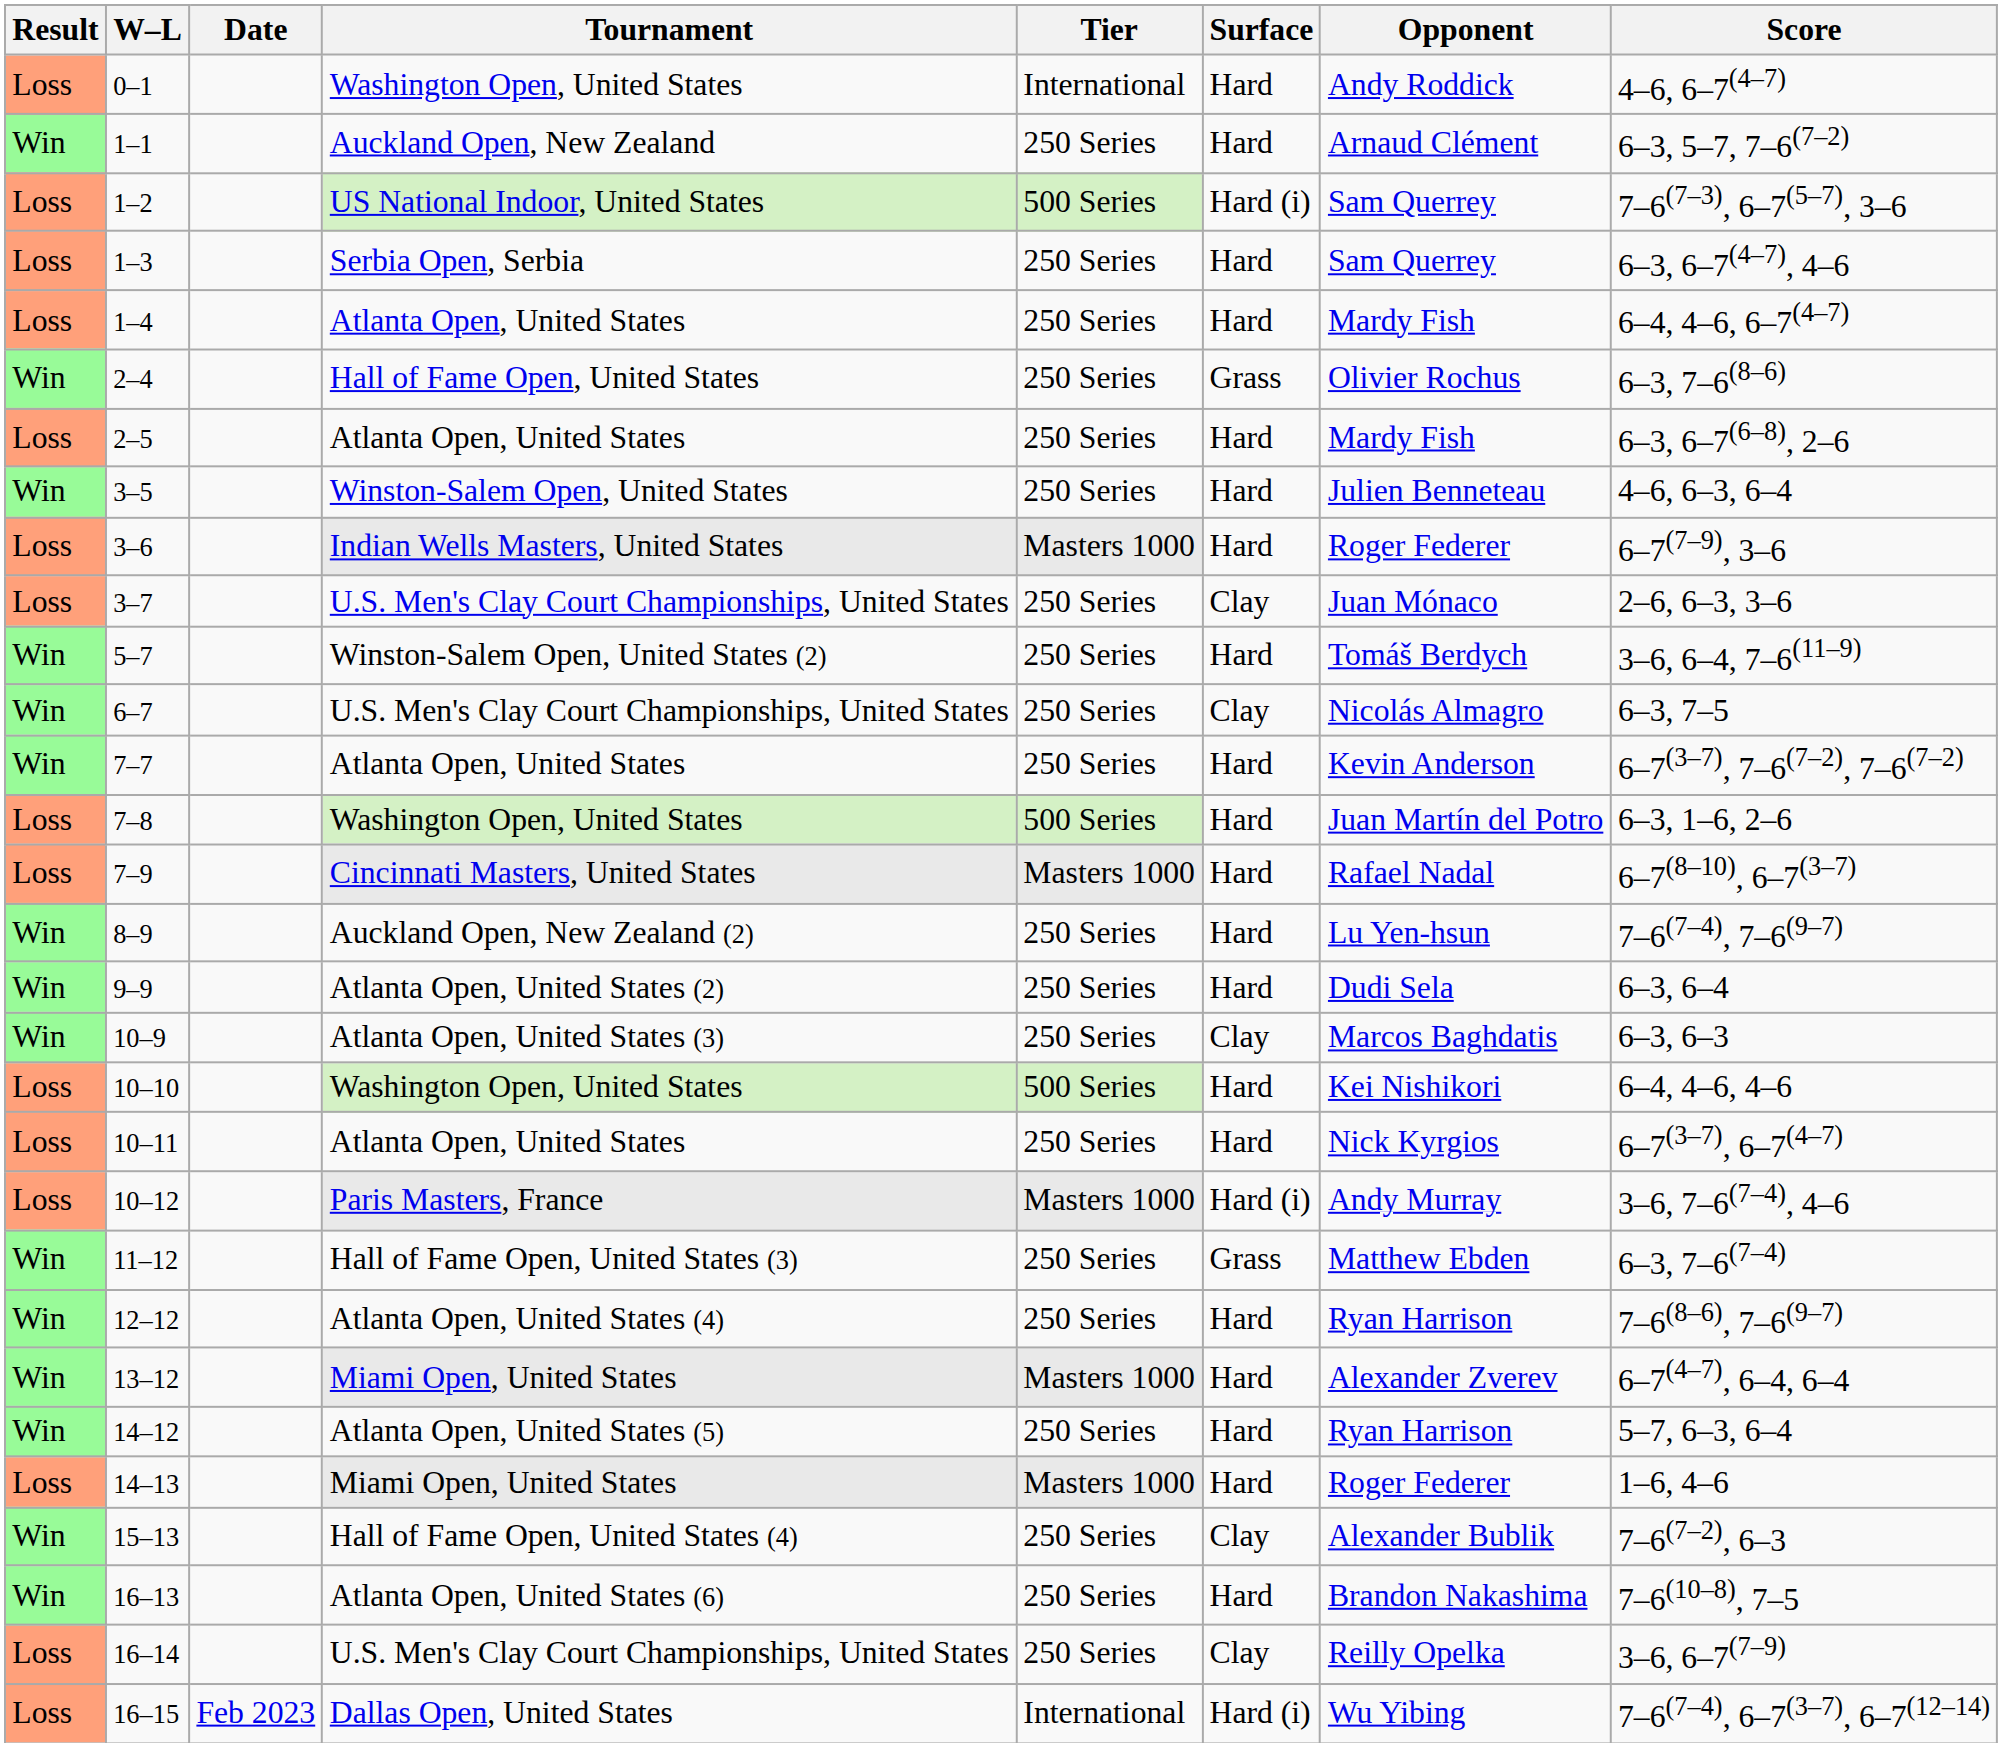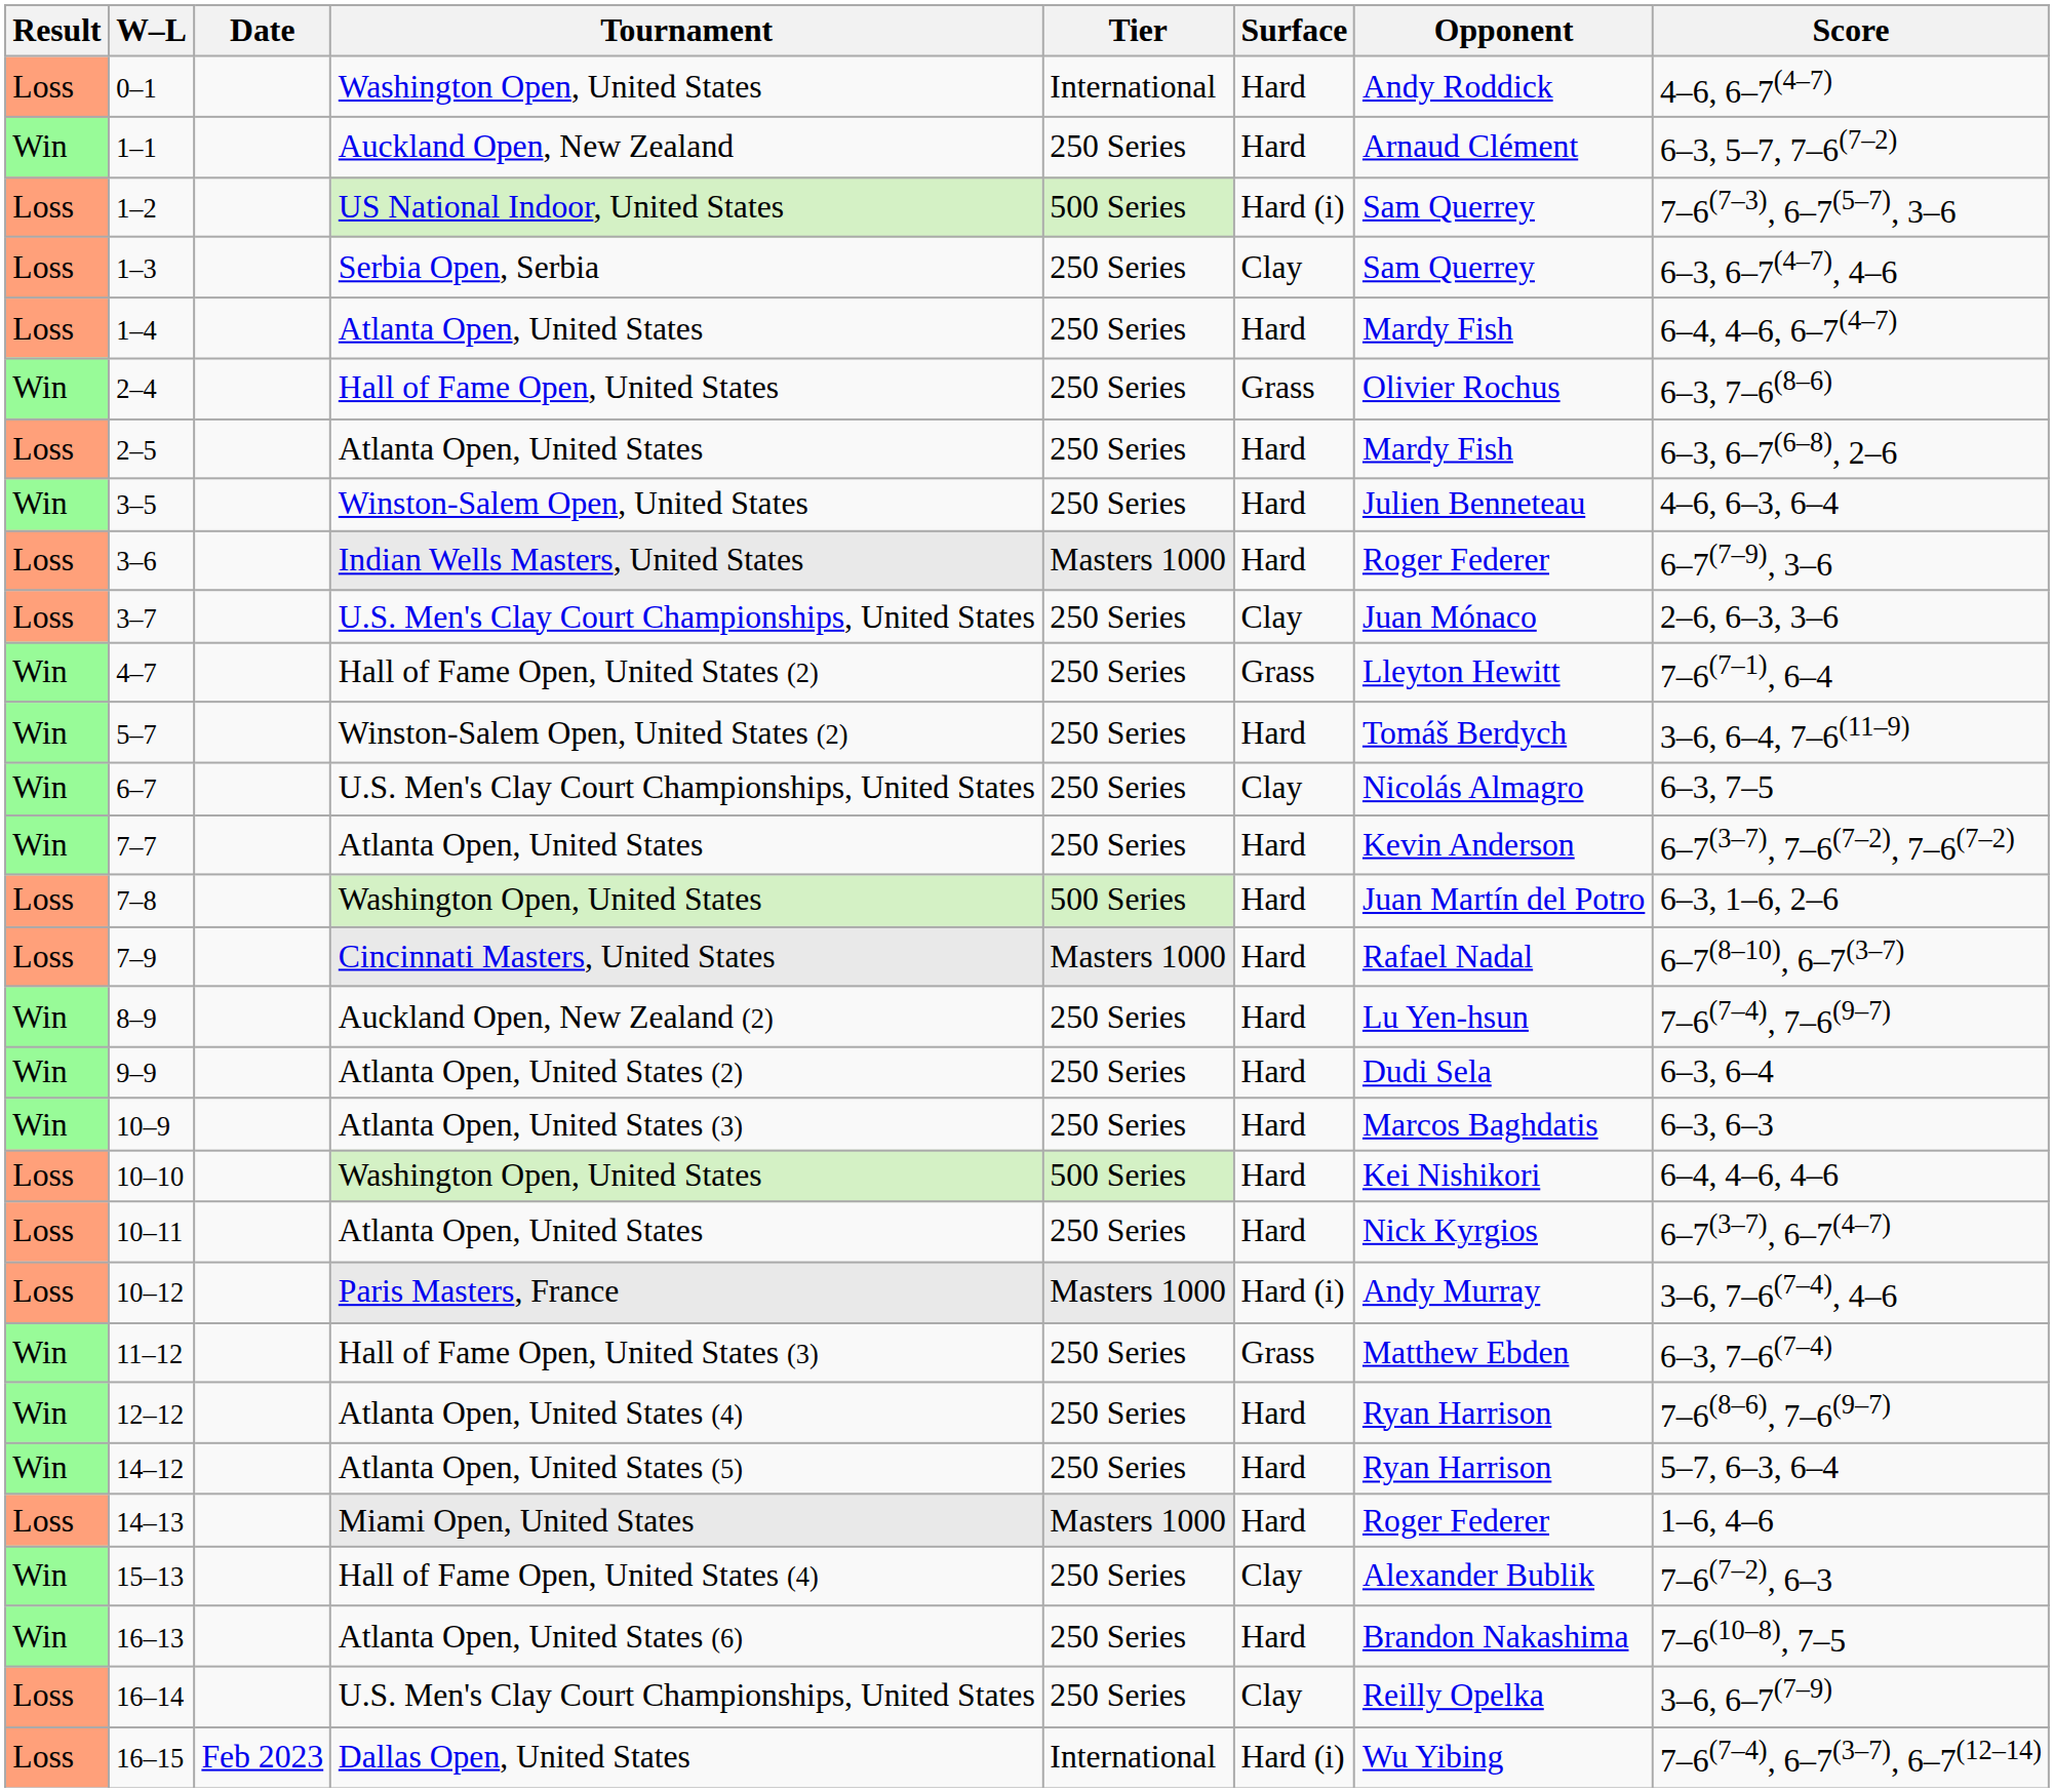1–3 | Surface: Hard -> Clay
+ row: Win | 4–7 | Hall of Fame Open, United States (2) | 250 Series | Grass | Lleyton Hewitt | 7–6(7–1), 6–4
10–9 | Surface: Clay -> Hard
- row: Win | 13–12 | Miami Open, United States | Masters 1000 | Hard | Alexander Zverev | 6–7(4–7), 6–4, 6–4
